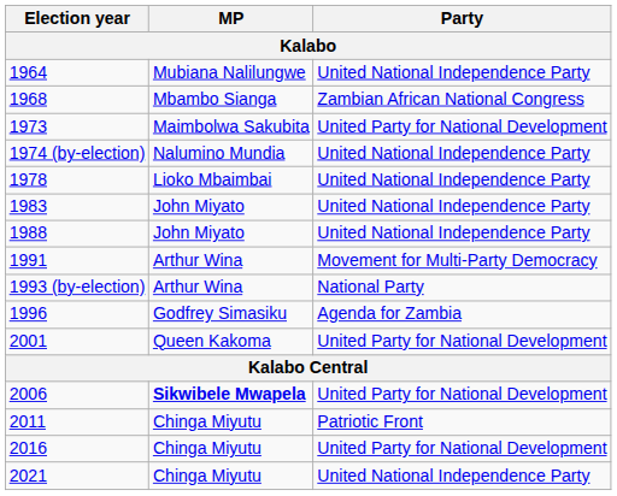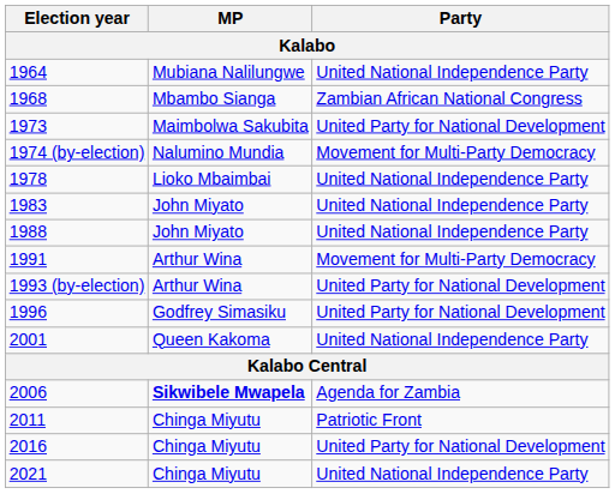1974 (by-election) | Party: United National Independence Party -> Movement for Multi-Party Democracy
1993 (by-election) | Party: National Party -> United Party for National Development
1996 | Party: Agenda for Zambia -> United Party for National Development
2001 | Party: United Party for National Development -> United National Independence Party
2006 | Party: United Party for National Development -> Agenda for Zambia
